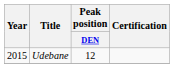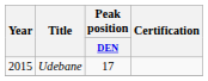Udebane | Peak position / DEN: 12 -> 17
